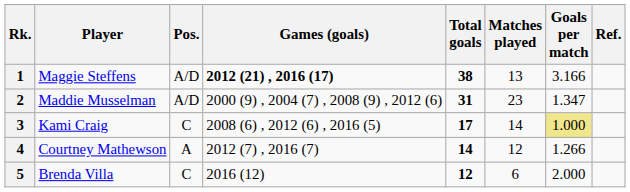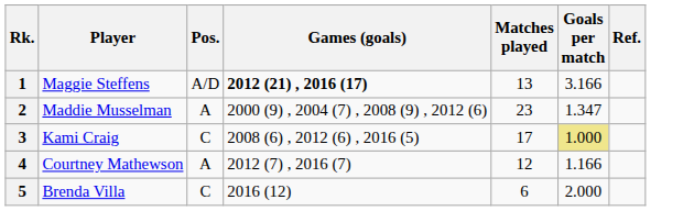- column: Total goals | 38 | 31 | 17 | 14 | 12
2 | Pos.: A/D -> A
3 | Matches played: 14 -> 17
4 | Goals per match: 1.266 -> 1.166
